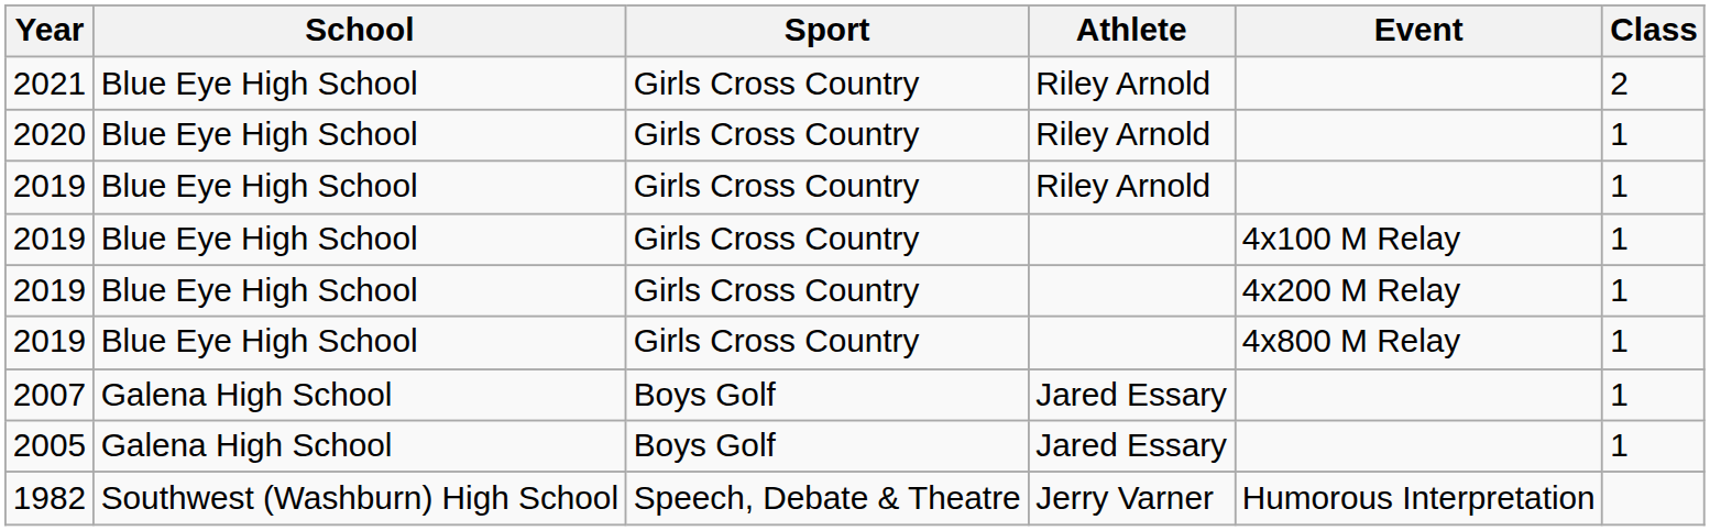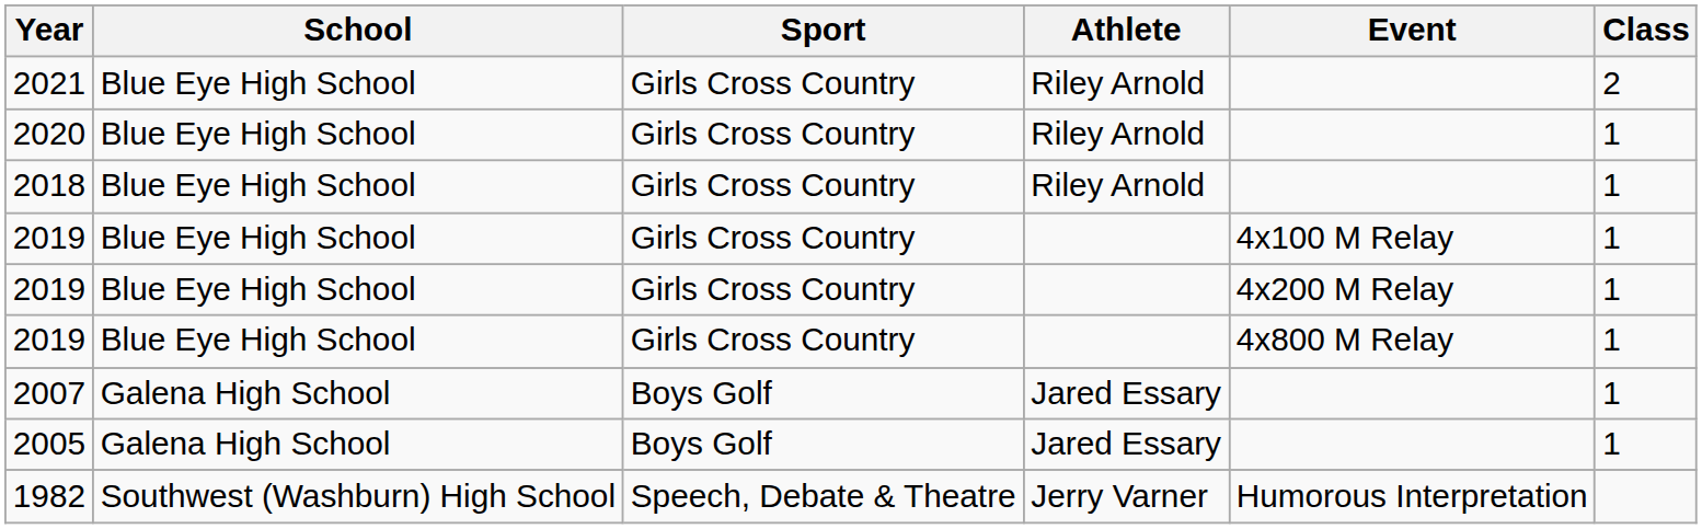- row: 2019 | Blue Eye High School | Girls Cross Country | Riley Arnold | 1
+ row: 2018 | Blue Eye High School | Girls Cross Country | Riley Arnold | 1
